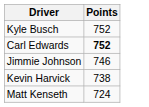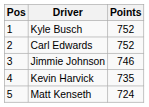+ column: Pos | 1 | 2 | 3 | 4 | 5
Carl Edwards | Points: bold -> normal
Kevin Harvick | Points: 738 -> 735
